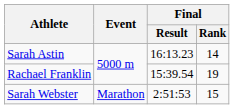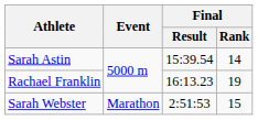Sarah Astin | Final / Result: 16:13.23 -> 15:39.54
Rachael Franklin | Final / Result: 15:39.54 -> 16:13.23
